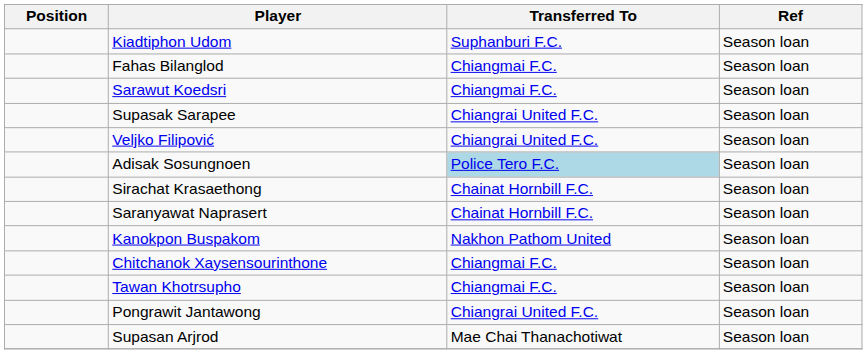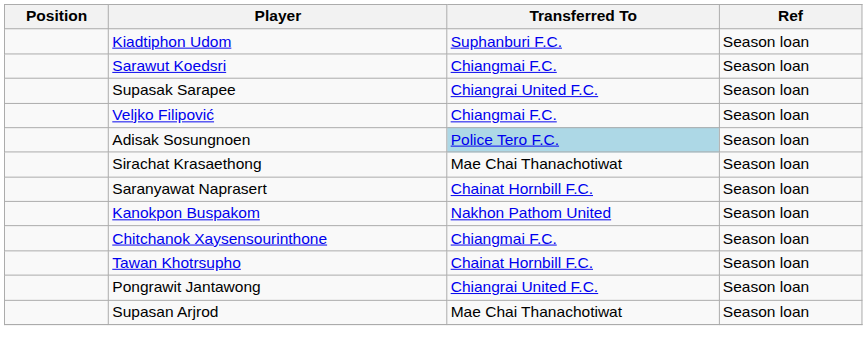- row: Fahas Bilanglod | Chiangmai F.C. | Season loan
Veljko Filipović | Transferred To: Chiangrai United F.C. -> Chiangmai F.C.
Sirachat Krasaethong | Transferred To: Chainat Hornbill F.C. -> Mae Chai Thanachotiwat
Tawan Khotrsupho | Transferred To: Chiangmai F.C. -> Chainat Hornbill F.C.
